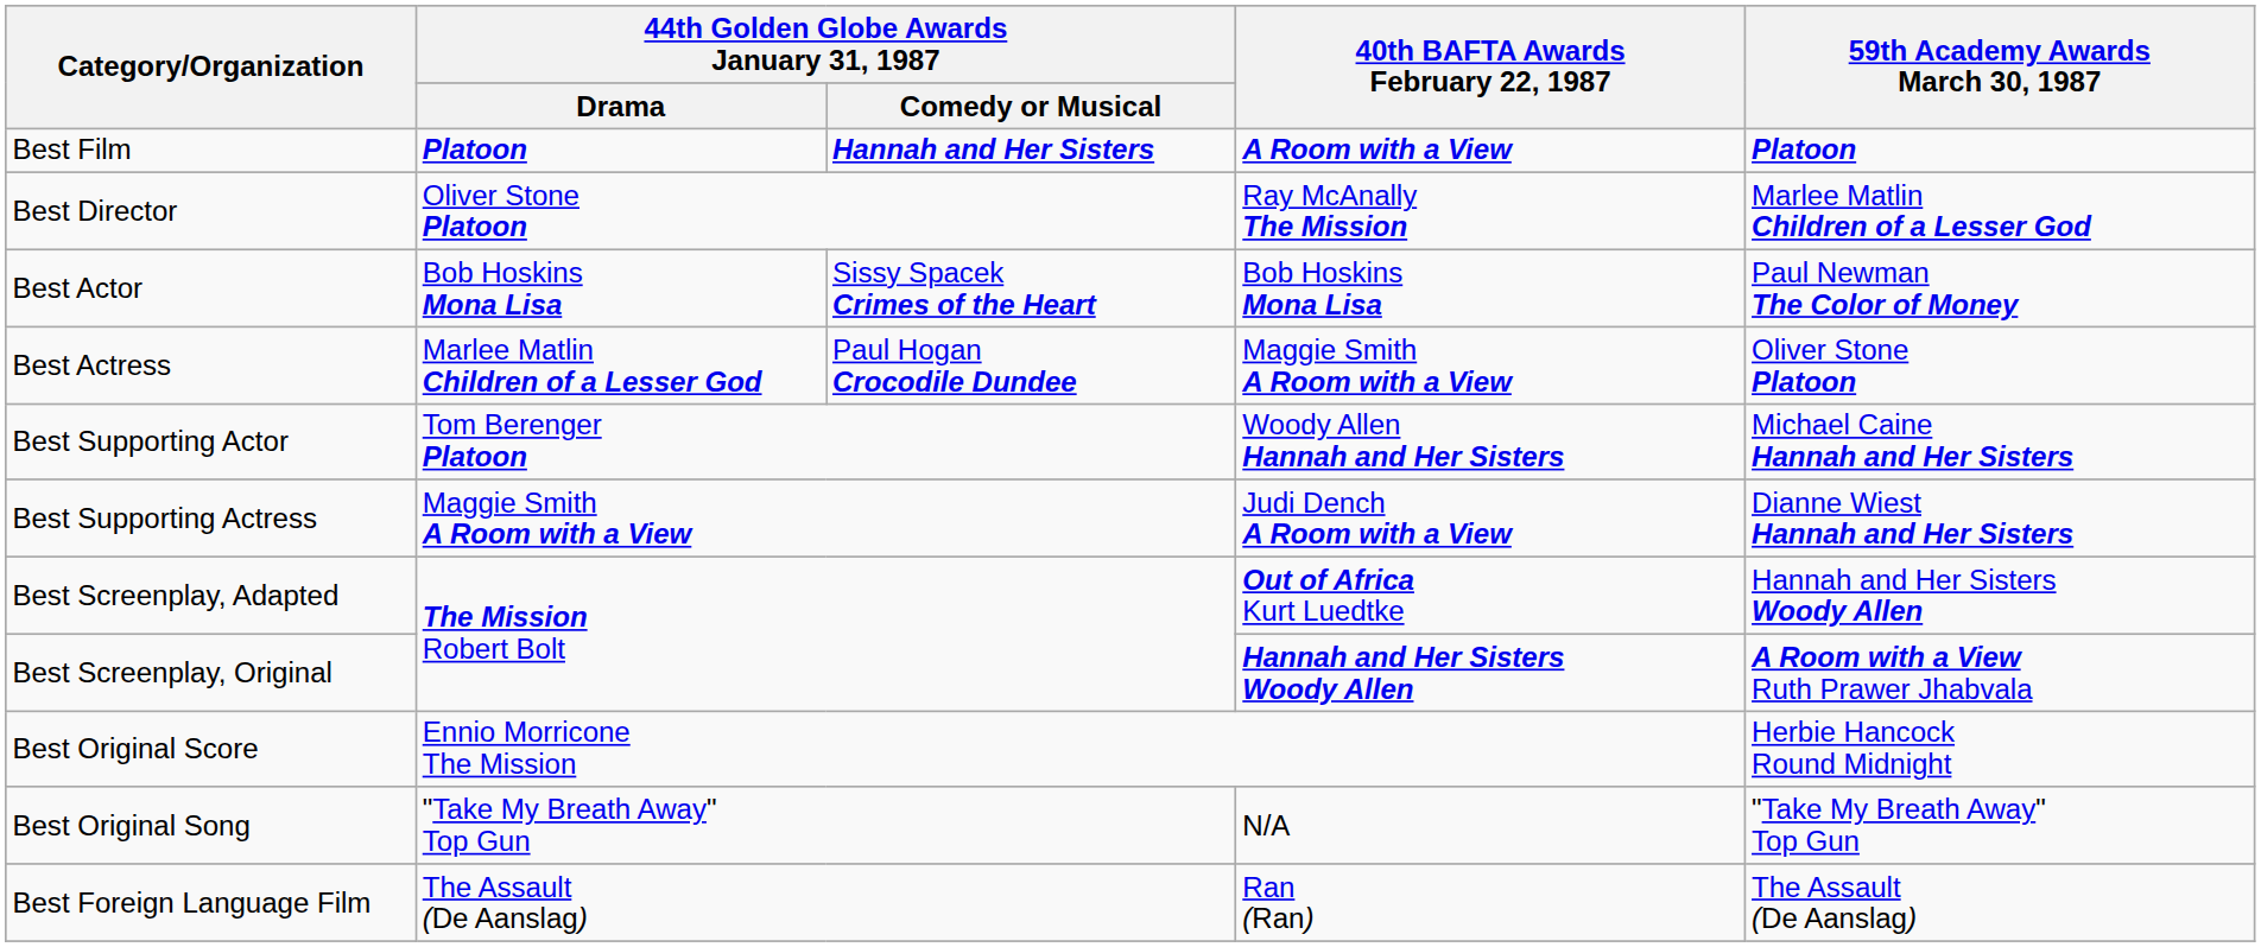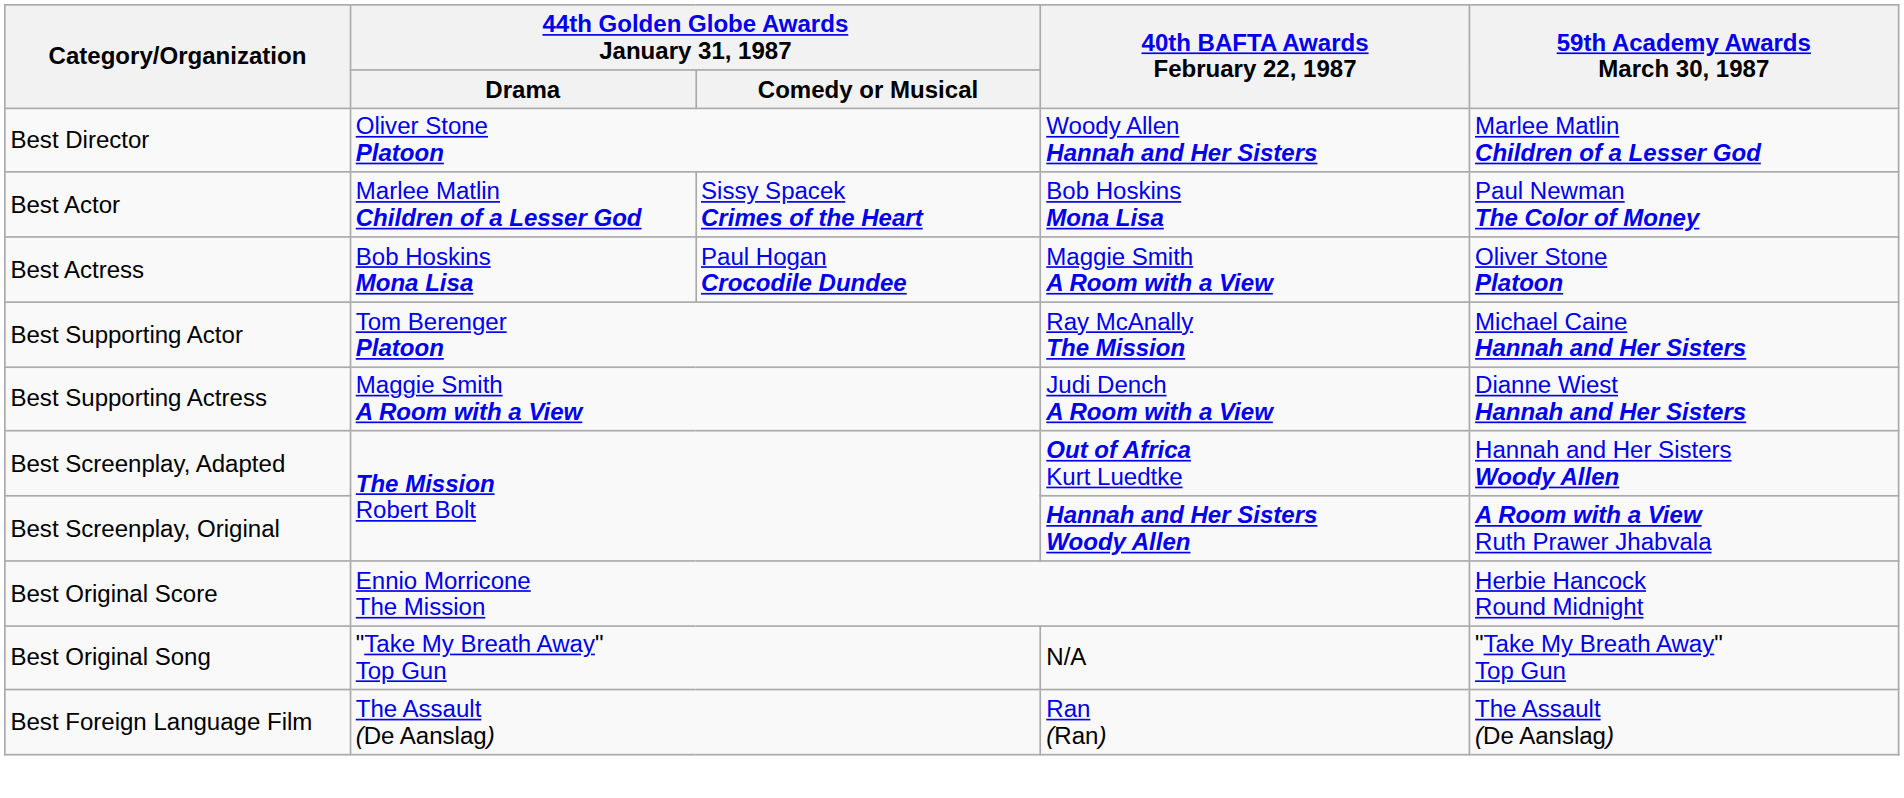- row: Best Film | Platoon | Hannah and Her Sisters | A Room with a View | Platoon
Best Director | 40th BAFTA Awards February 22, 1987: Ray McAnally The Mission -> Woody Allen Hannah and Her Sisters
Best Actor | 44th Golden Globe Awards January 31, 1987 / Drama: Bob Hoskins Mona Lisa -> Marlee Matlin Children of a Lesser God
Best Actress | 44th Golden Globe Awards January 31, 1987 / Drama: Marlee Matlin Children of a Lesser God -> Bob Hoskins Mona Lisa
Best Supporting Actor | 40th BAFTA Awards February 22, 1987: Woody Allen Hannah and Her Sisters -> Ray McAnally The Mission
